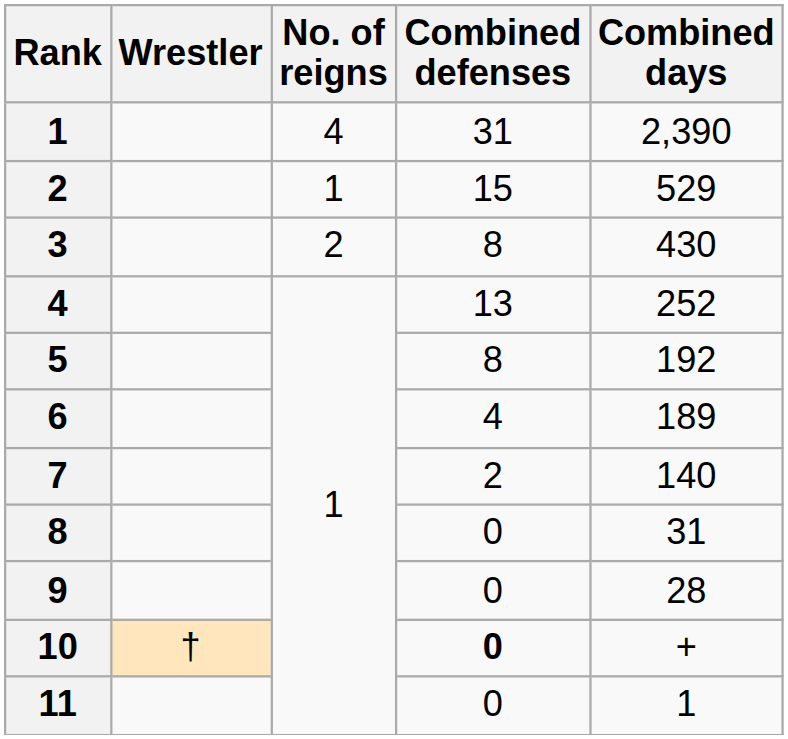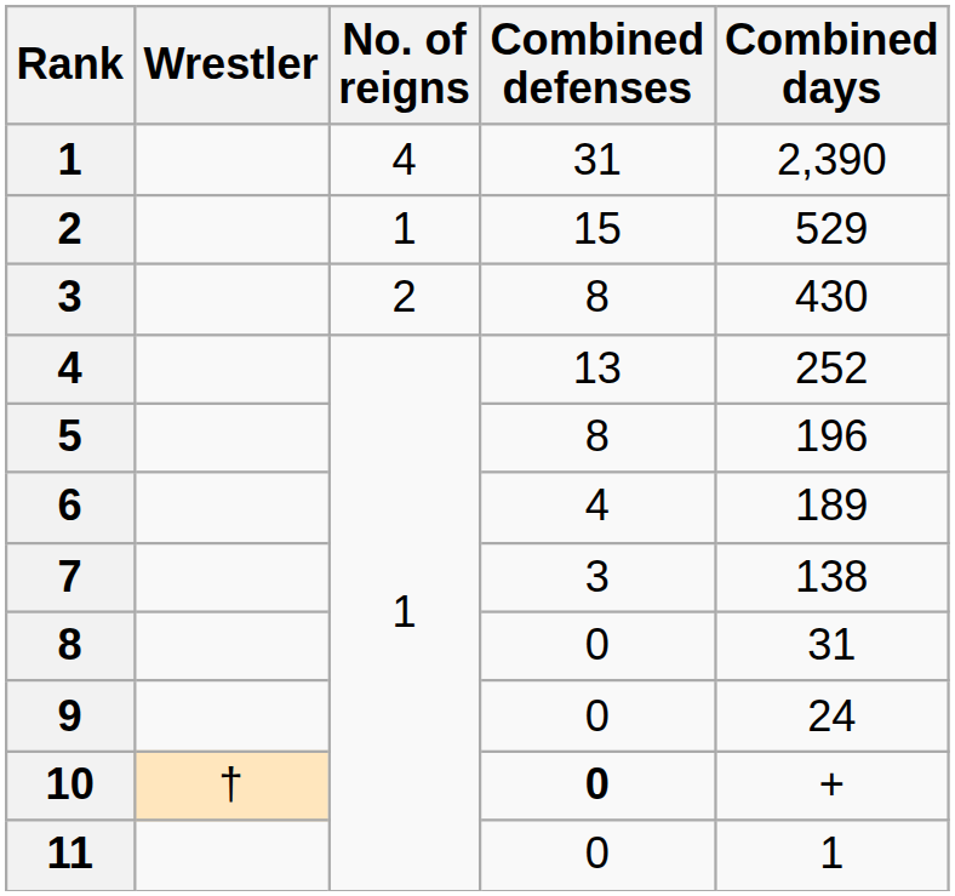5 | Combined days: 192 -> 196
7 | Combined defenses: 2 -> 3
7 | Combined days: 140 -> 138
9 | Combined days: 28 -> 24
